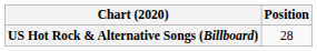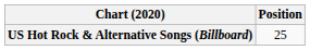US Hot Rock & Alternative Songs (Billboard) | Position: 28 -> 25
